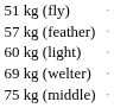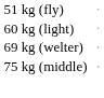- row: 57 kg (feather)
